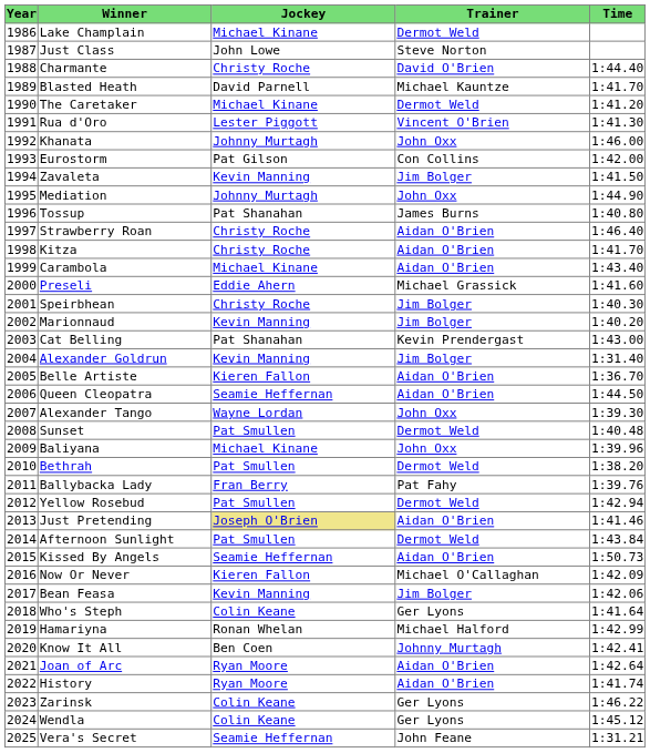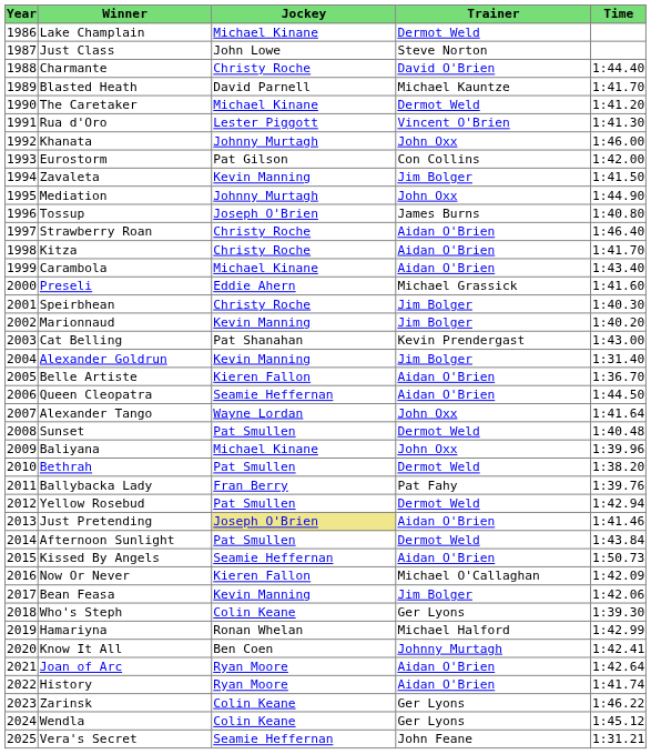Tossup | Jockey: Pat Shanahan -> Joseph O'Brien
Alexander Tango | Time: 1:39.30 -> 1:41.64
Who's Steph | Time: 1:41.64 -> 1:39.30
